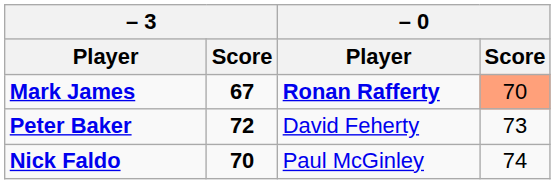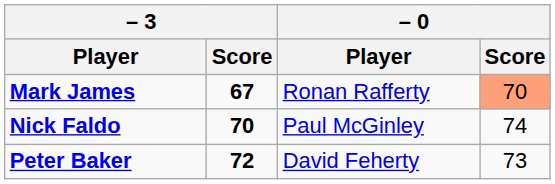Mark James | – 0 / Player: bold -> normal
rows swapped: Peter Baker <-> Nick Faldo
